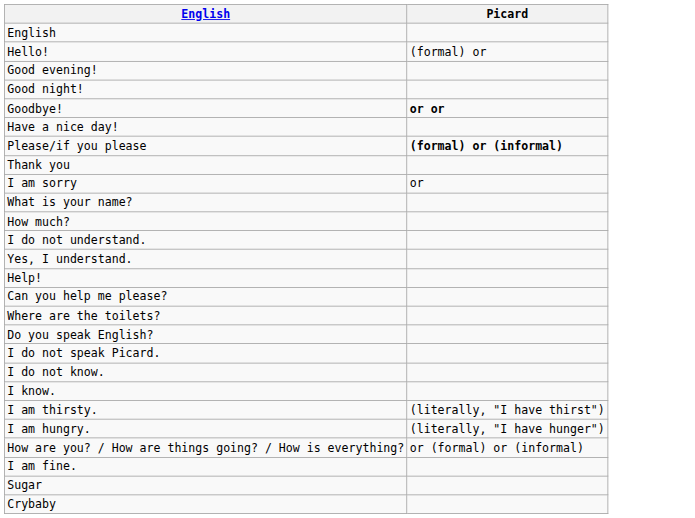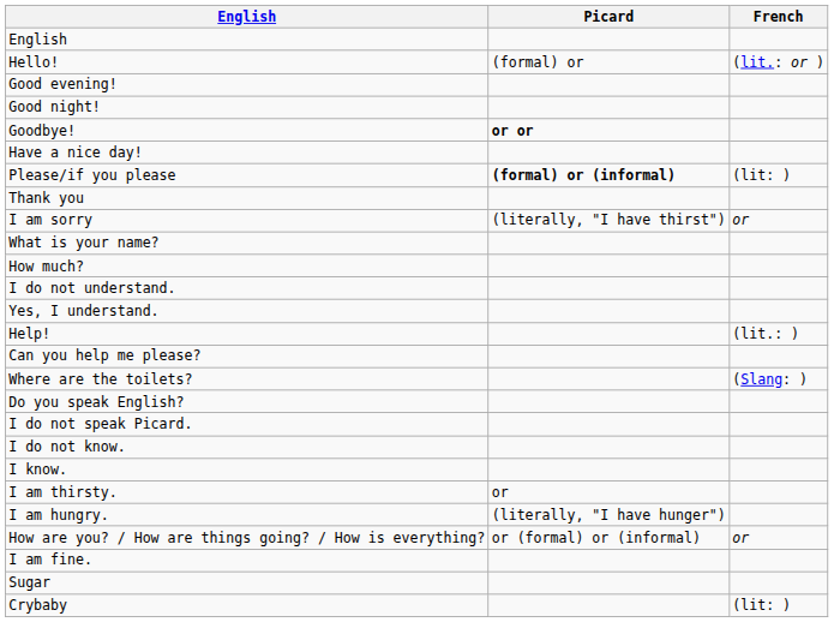+ column: French | (lit.: or ) | (lit: ) | or | (lit.: ) | (Slang: ) | or | (lit: )
I am sorry | Picard: or -> (literally, "I have thirst")
I am thirsty. | Picard: (literally, "I have thirst") -> or
